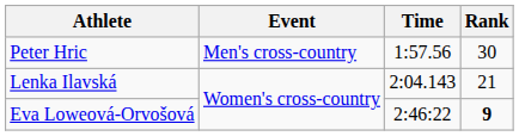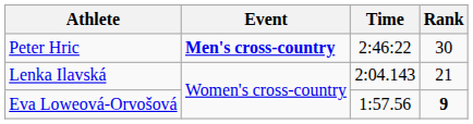Peter Hric | Event: normal -> bold
Peter Hric | Time: 1:57.56 -> 2:46:22
Eva Loweová-Orvošová | Time: 2:46:22 -> 1:57.56
